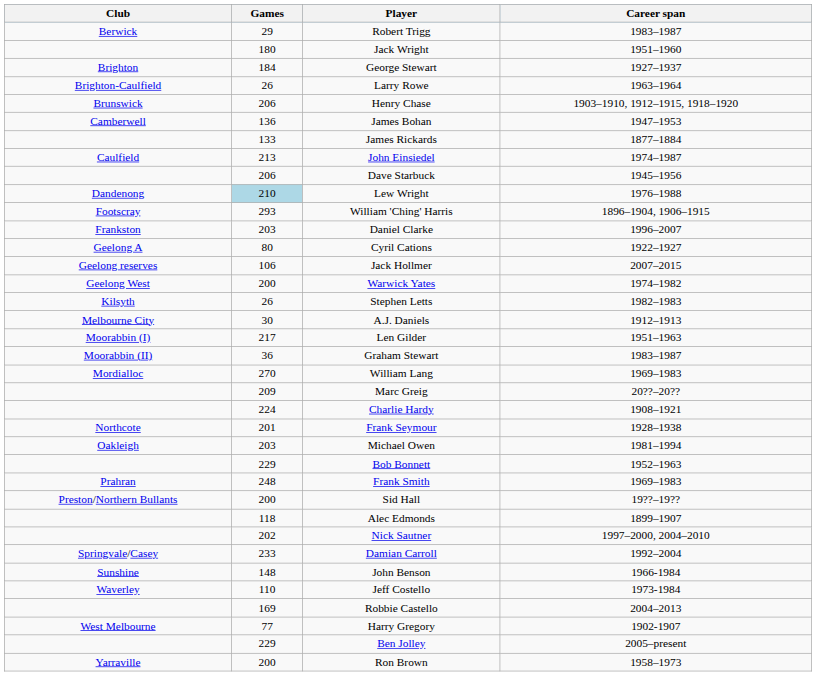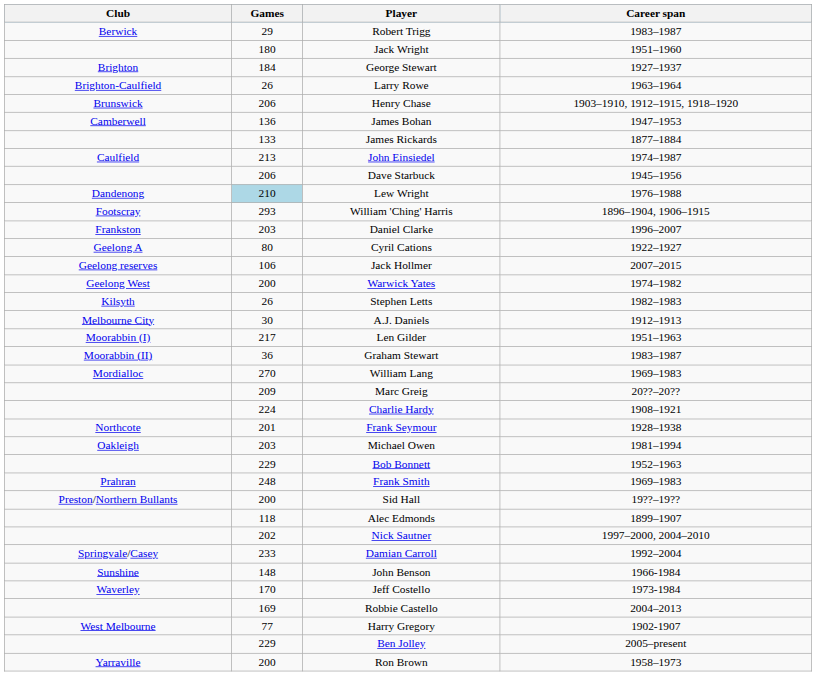Jeff Costello | Games: 110 -> 170
